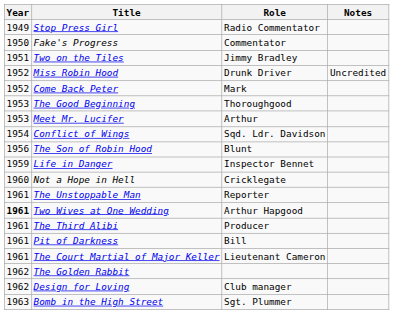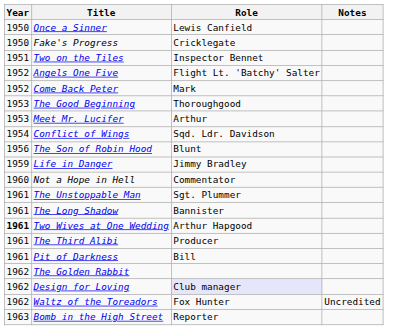- row: 1949 | Stop Press Girl | Radio Commentator
+ row: 1950 | Once a Sinner | Lewis Canfield
Fake's Progress | Role: Commentator -> Cricklegate
Two on the Tiles | Role: Jimmy Bradley -> Inspector Bennet
+ row: 1952 | Angels One Five | Flight Lt. 'Batchy' Salter
- row: 1952 | Miss Robin Hood | Drunk Driver | Uncredited
Life in Danger | Role: Inspector Bennet -> Jimmy Bradley
Not a Hope in Hell | Role: Cricklegate -> Commentator
The Unstoppable Man | Role: Reporter -> Sgt. Plummer
+ row: 1961 | The Long Shadow | Bannister
- row: 1961 | The Court Martial of Major Keller | Lieutenant Cameron
Design for Loving | Role: no background -> lavender background
+ row: 1962 | Waltz of the Toreadors | Fox Hunter | Uncredited
Bomb in the High Street | Role: Sgt. Plummer -> Reporter
